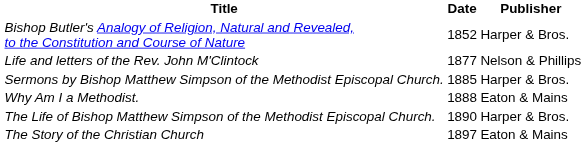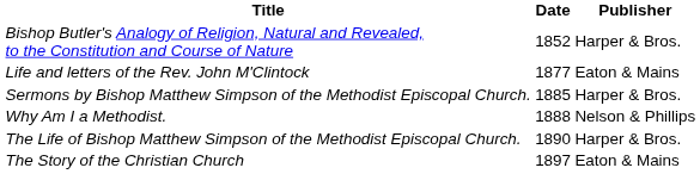Life and letters of the Rev. John M'Clintock | Publisher: Nelson & Phillips -> Eaton & Mains
Why Am I a Methodist. | Publisher: Eaton & Mains -> Nelson & Phillips
